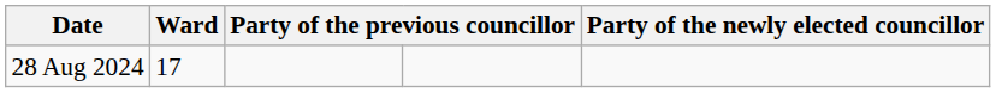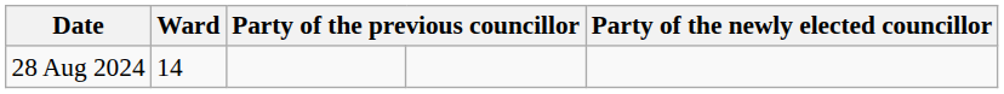28 Aug 2024 | Ward: 17 -> 14
